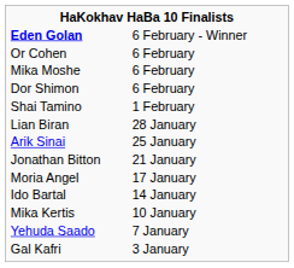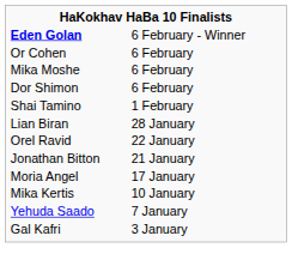- row: Arik Sinai | 25 January
+ row: Orel Ravid | 22 January
- row: Ido Bartal | 14 January
